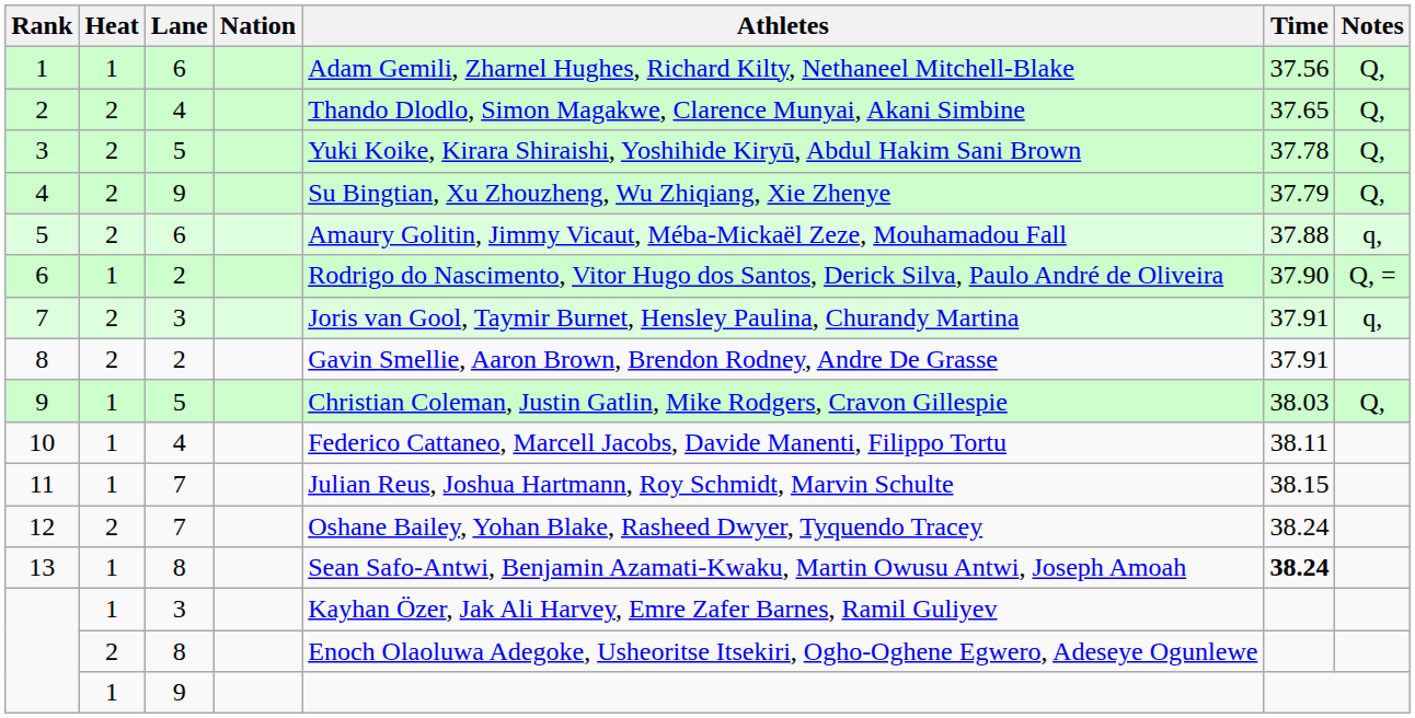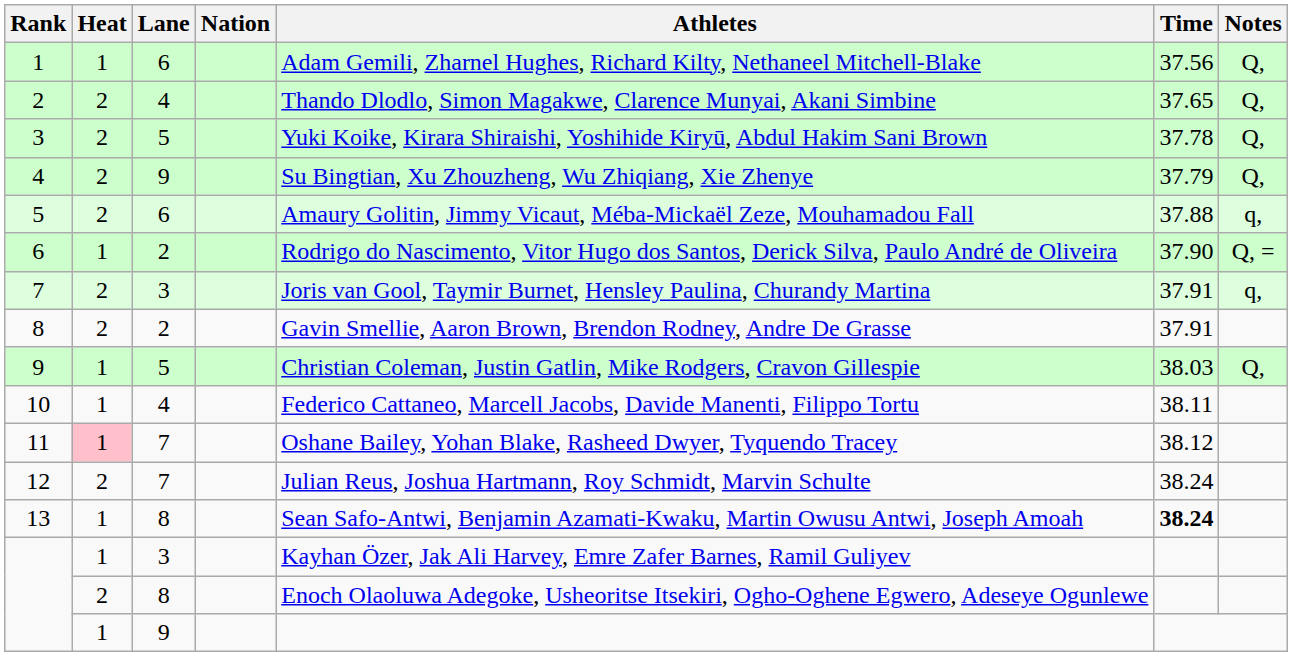11 | Heat: no background -> pink background
11 | Athletes: Julian Reus, Joshua Hartmann, Roy Schmidt, Marvin Schulte -> Oshane Bailey, Yohan Blake, Rasheed Dwyer, Tyquendo Tracey
11 | Time: 38.15 -> 38.12
12 | Athletes: Oshane Bailey, Yohan Blake, Rasheed Dwyer, Tyquendo Tracey -> Julian Reus, Joshua Hartmann, Roy Schmidt, Marvin Schulte
